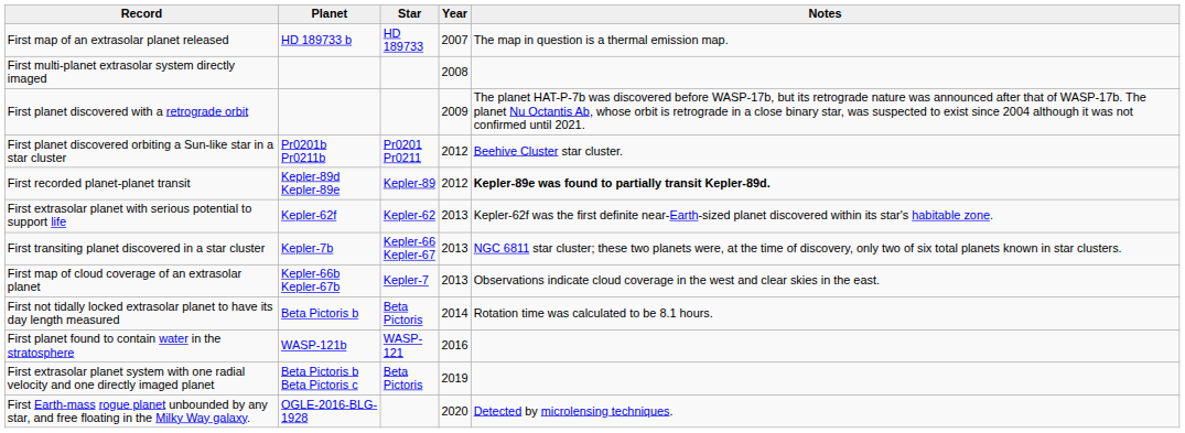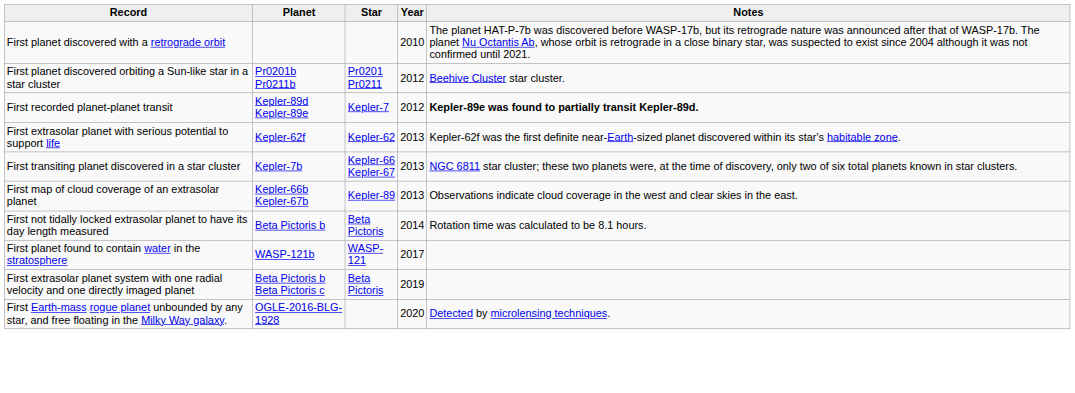- row: First map of an extrasolar planet released | HD 189733 b | HD 189733 | 2007 | The map in question is a thermal emission map.
- row: First multi-planet extrasolar system directly imaged | 2008
First planet discovered with a retrograde orbit | Year: 2009 -> 2010
First recorded planet-planet transit | Star: Kepler-89 -> Kepler-7
First map of cloud coverage of an extrasolar planet | Star: Kepler-7 -> Kepler-89
First planet found to contain water in the stratosphere | Year: 2016 -> 2017
